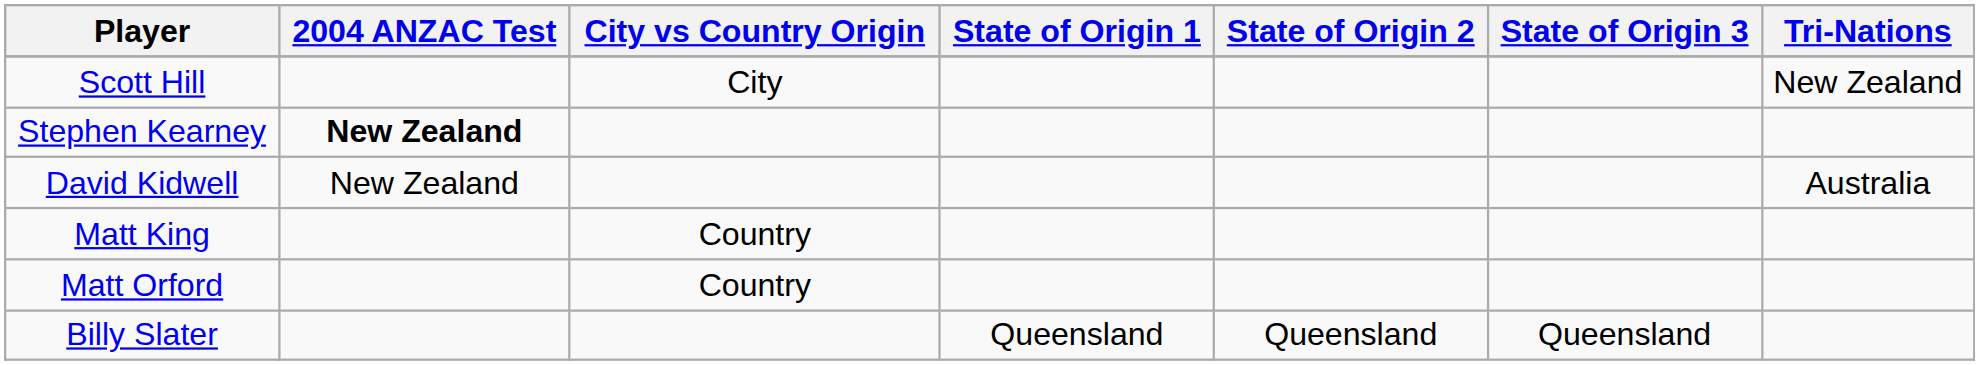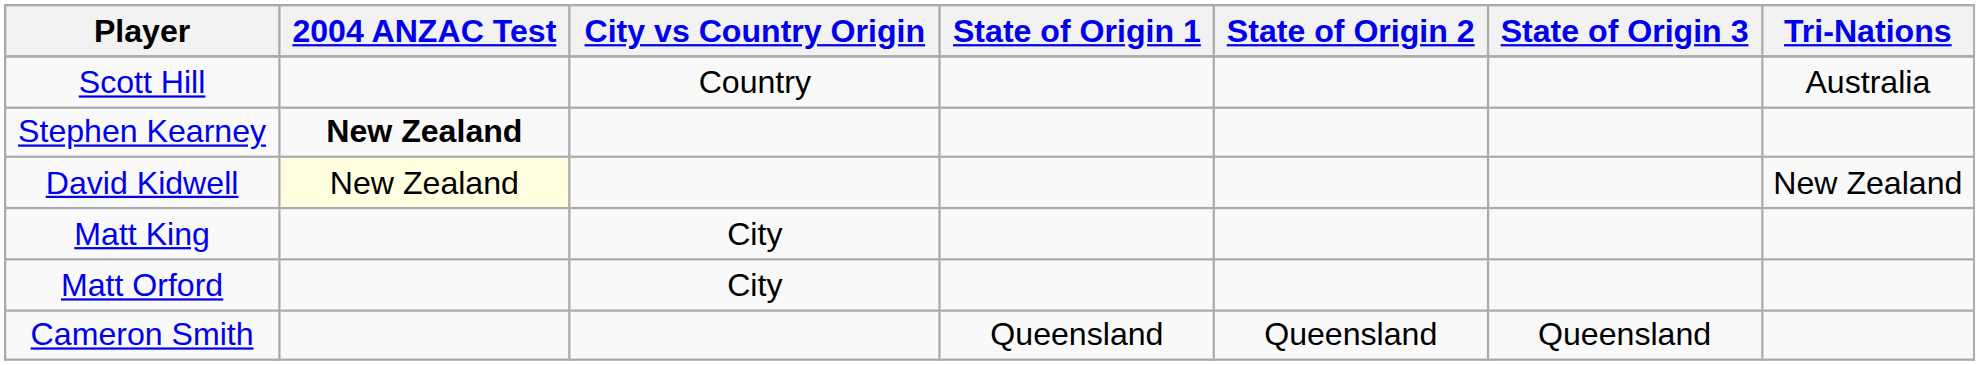Scott Hill | City vs Country Origin: City -> Country
Scott Hill | Tri-Nations: New Zealand -> Australia
David Kidwell | 2004 ANZAC Test: no background -> lightyellow background
David Kidwell | Tri-Nations: Australia -> New Zealand
Matt King | City vs Country Origin: Country -> City
Matt Orford | City vs Country Origin: Country -> City
- row: Billy Slater | Queensland | Queensland | Queensland
+ row: Cameron Smith | Queensland | Queensland | Queensland
